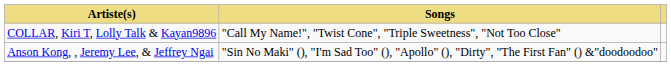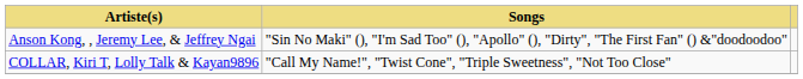rows swapped: COLLAR, Kiri T, Lolly Talk & Kayan9896 <-> Anson Kong, , Jeremy Lee, & Jeffrey Ngai
